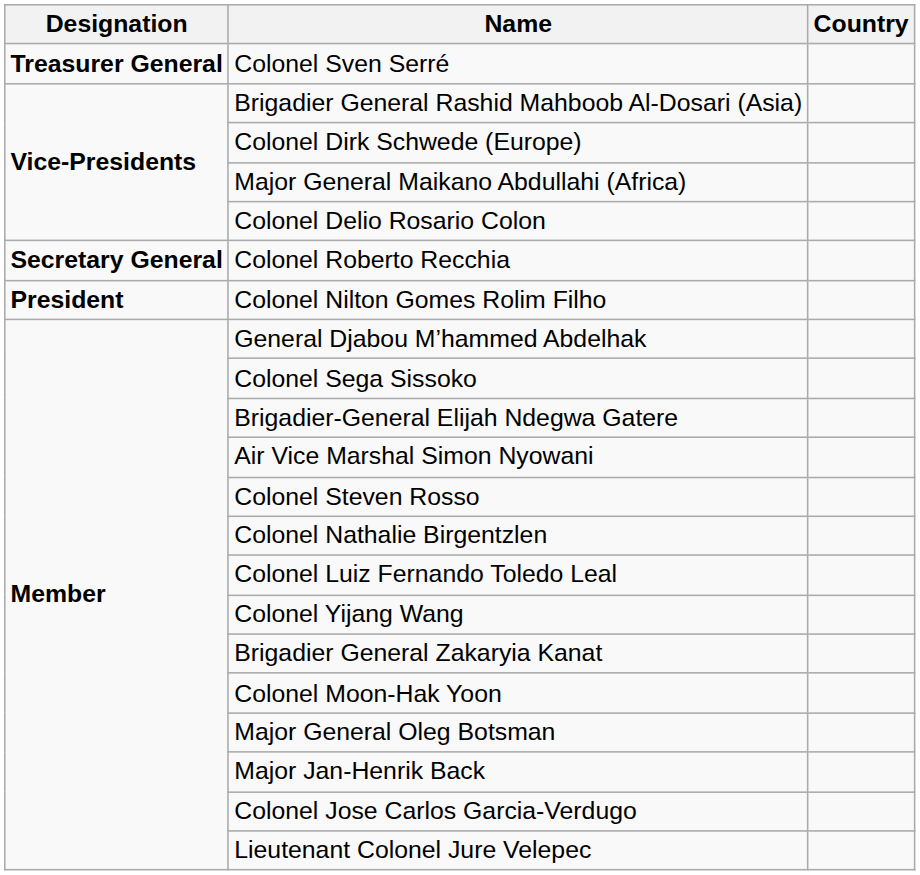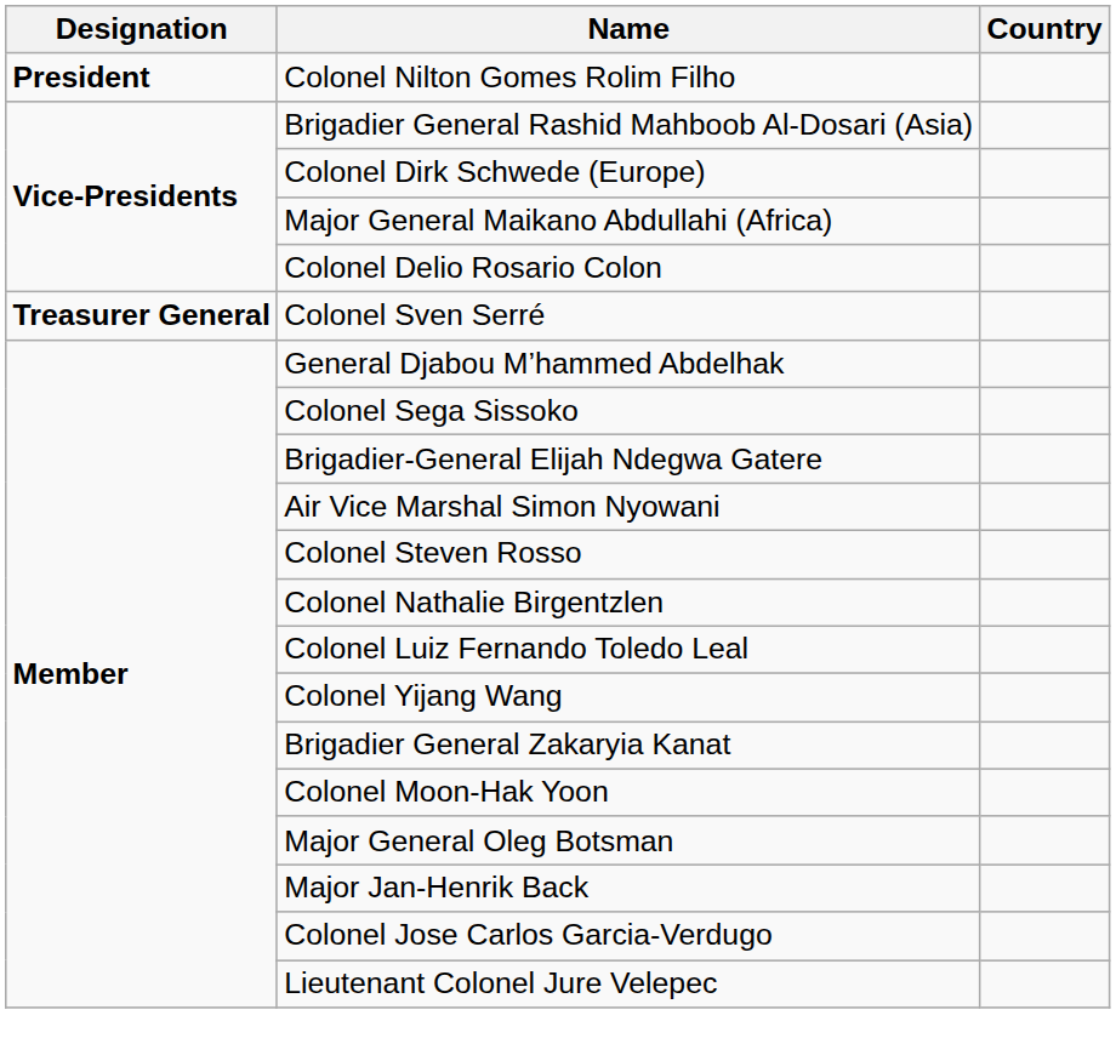rows swapped: Colonel Nilton Gomes Rolim Filho <-> Colonel Sven Serré
- row: Secretary General | Colonel Roberto Recchia
